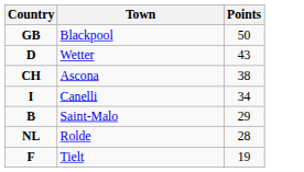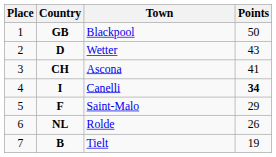+ column: Place | 1 | 2 | 3 | 4 | 5 | 6 | 7
Ascona | Points: 38 -> 41
Canelli | Points: normal -> bold
Saint-Malo | Country: B -> F
Rolde | Points: 28 -> 26
Tielt | Country: F -> B
